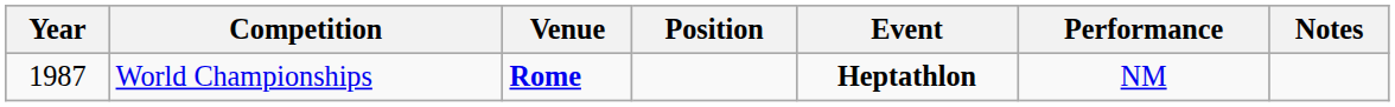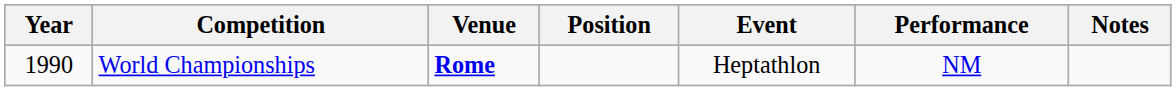World Championships | Year: 1987 -> 1990
World Championships | Event: bold -> normal
